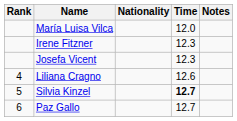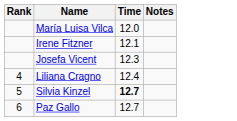- column: Nationality
Irene Fitzner | Time: 12.3 -> 12.1
Liliana Cragno | Time: 12.6 -> 12.4
